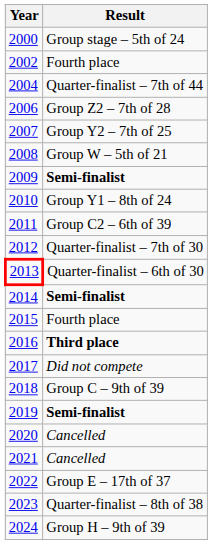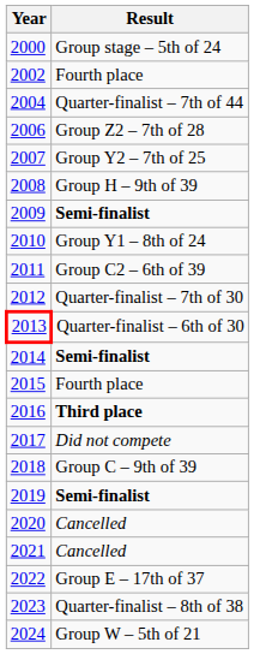2008 | Result: Group W – 5th of 21 -> Group H – 9th of 39
2024 | Result: Group H – 9th of 39 -> Group W – 5th of 21
